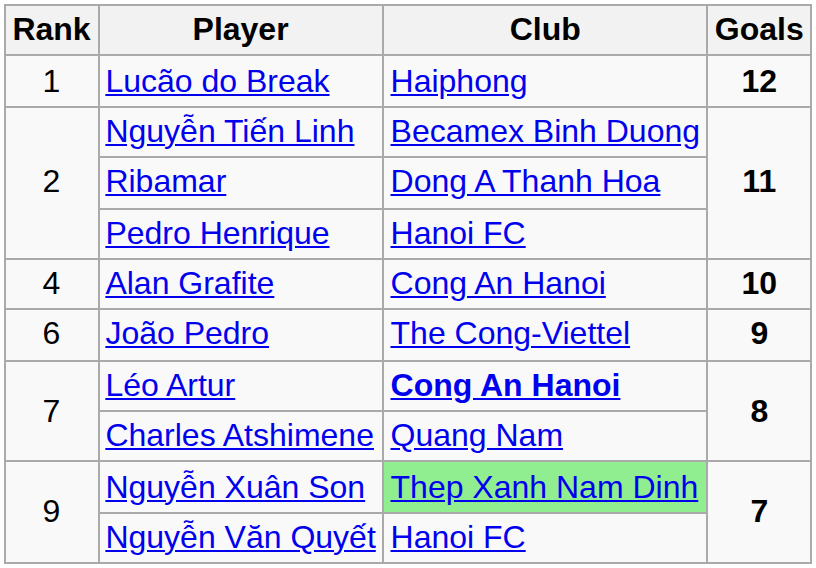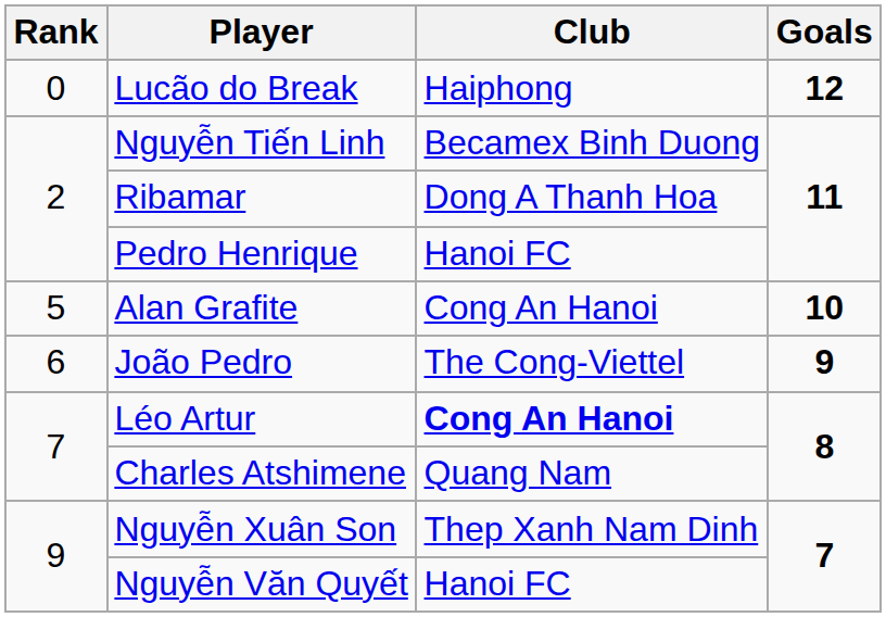Lucão do Break | Rank: 1 -> 0
Alan Grafite | Rank: 4 -> 5
Nguyễn Xuân Son | Club: lightgreen background -> no background
